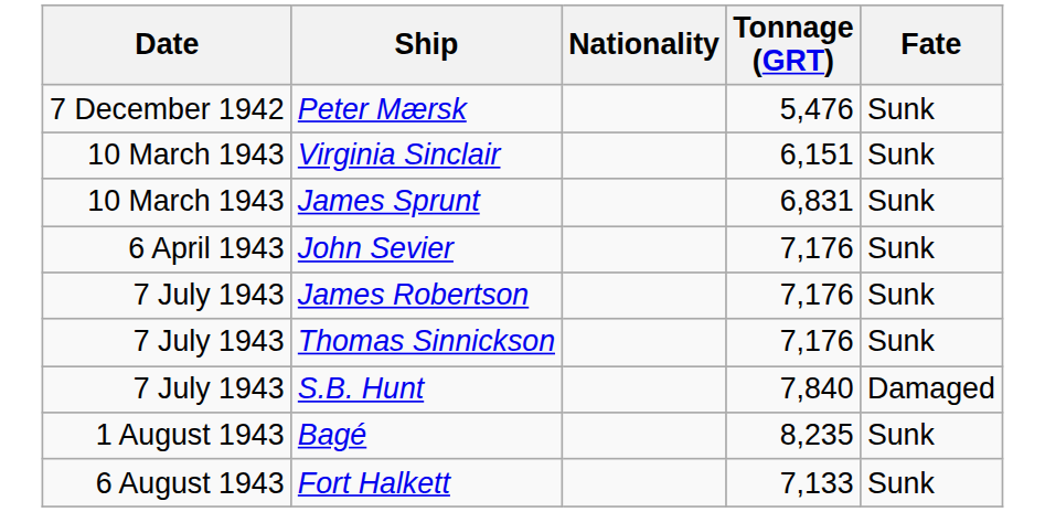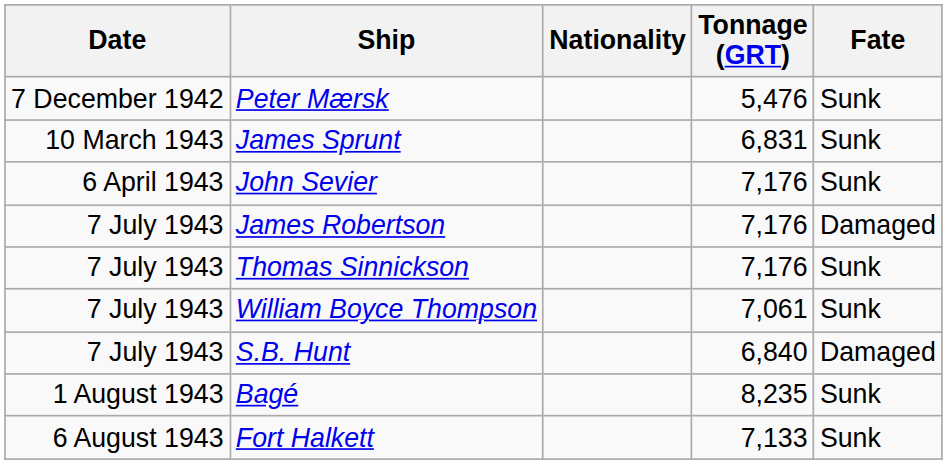- row: 10 March 1943 | Virginia Sinclair | 6,151 | Sunk
James Robertson | Fate: Sunk -> Damaged
+ row: 7 July 1943 | William Boyce Thompson | 7,061 | Sunk
S.B. Hunt | Tonnage (GRT): 7,840 -> 6,840
